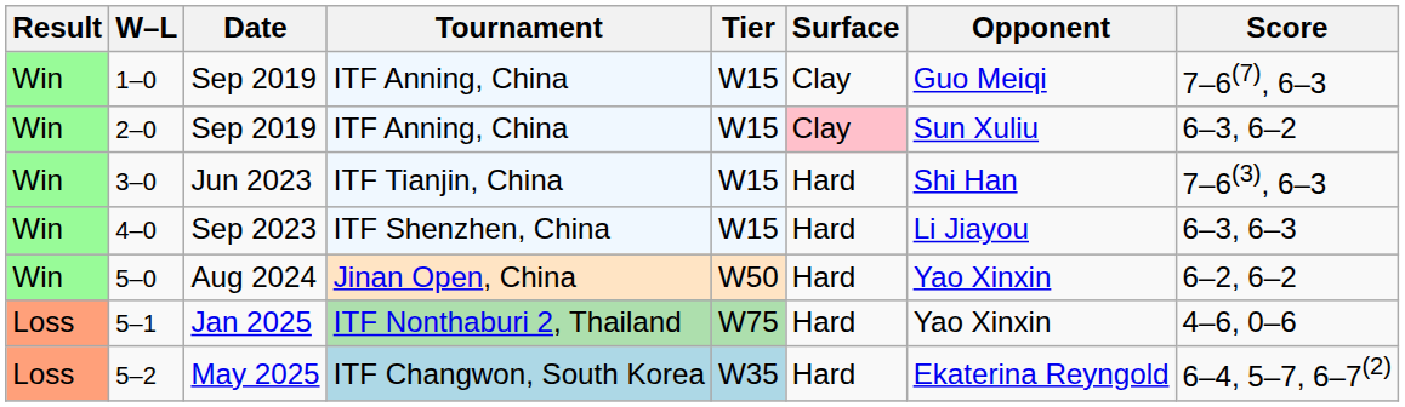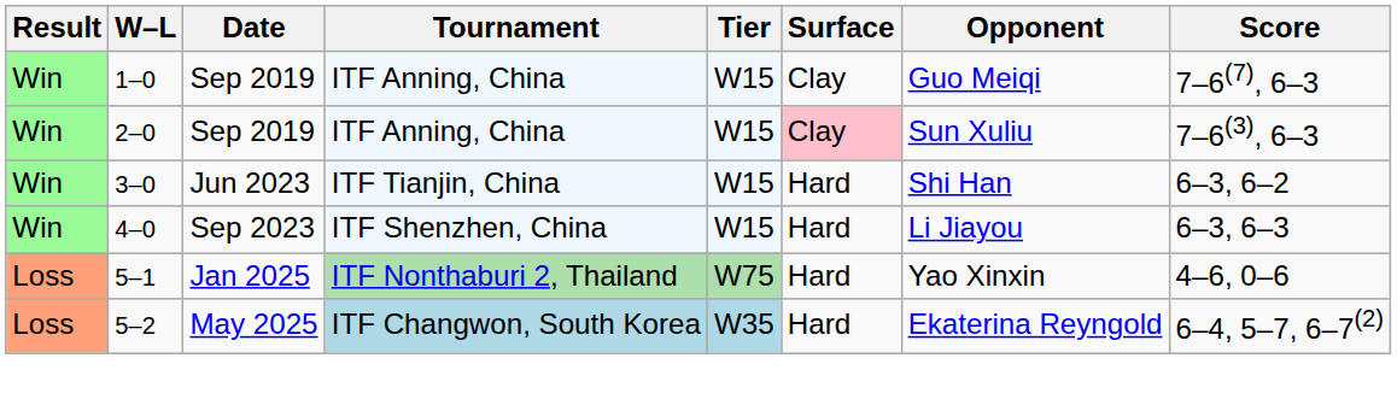2–0 | Score: 6–3, 6–2 -> 7–6(3), 6–3
3–0 | Score: 7–6(3), 6–3 -> 6–3, 6–2
- row: Win | 5–0 | Aug 2024 | Jinan Open, China | W50 | Hard | Yao Xinxin | 6–2, 6–2
